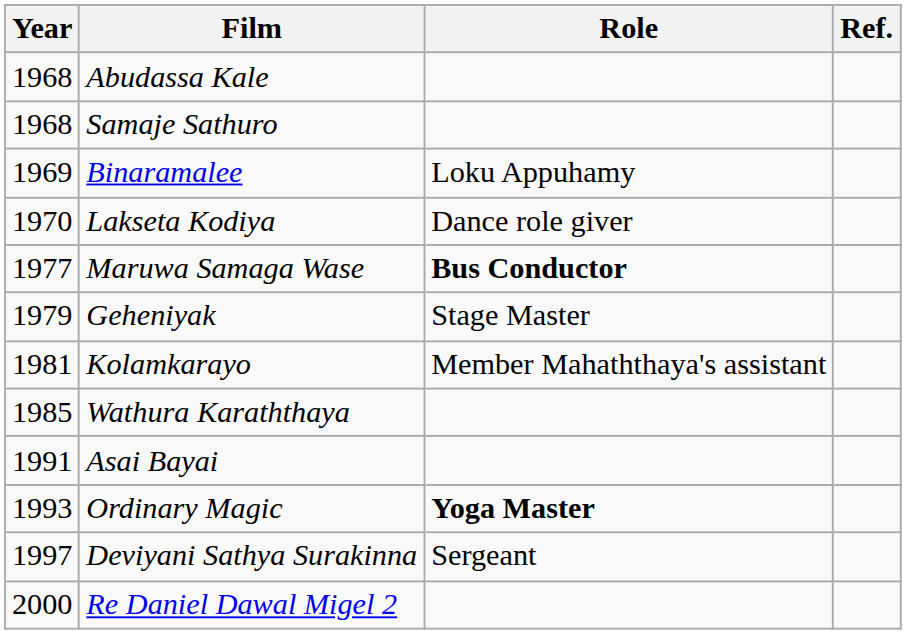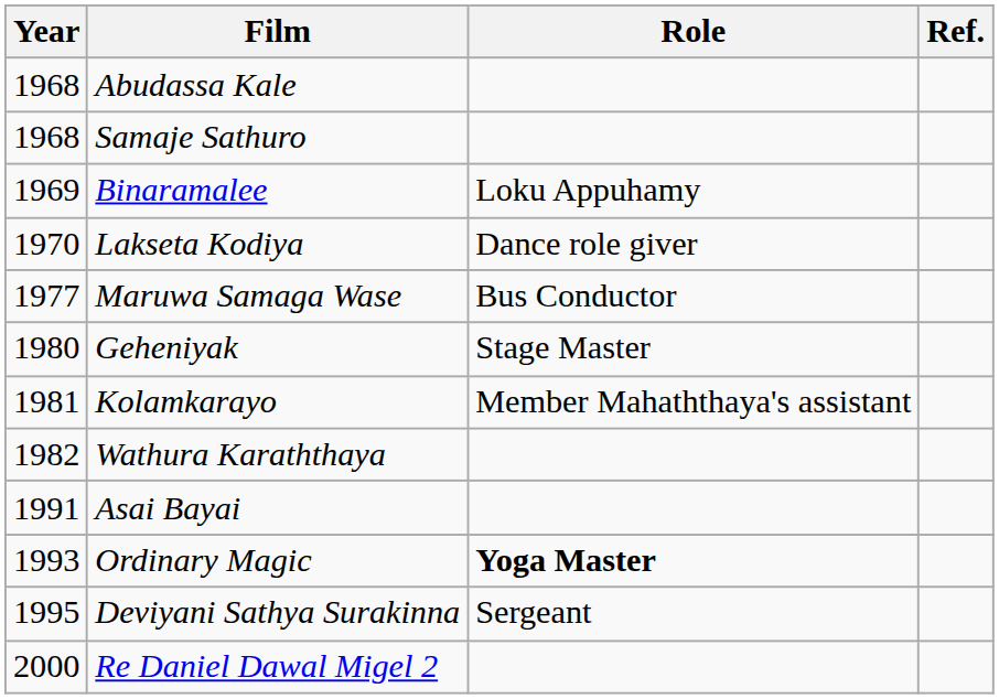Maruwa Samaga Wase | Role: bold -> normal
Geheniyak | Year: 1979 -> 1980
Wathura Karaththaya | Year: 1985 -> 1982
Deviyani Sathya Surakinna | Year: 1997 -> 1995
